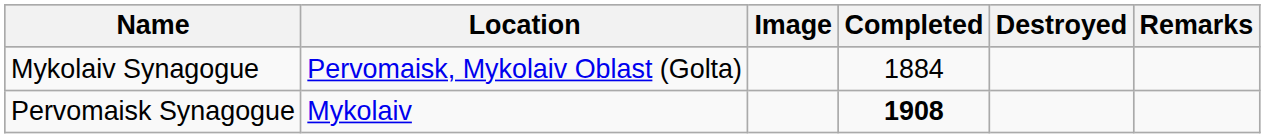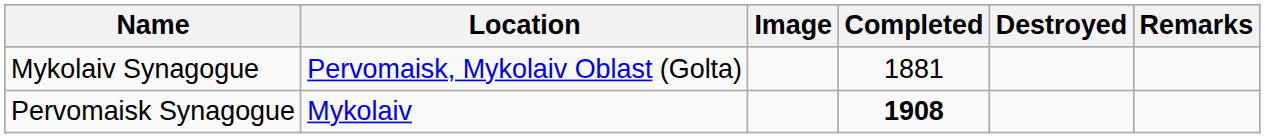Mykolaiv Synagogue | Completed: 1884 -> 1881
